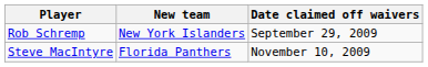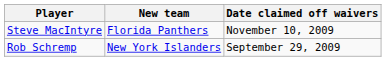rows swapped: Rob Schremp <-> Steve MacIntyre
